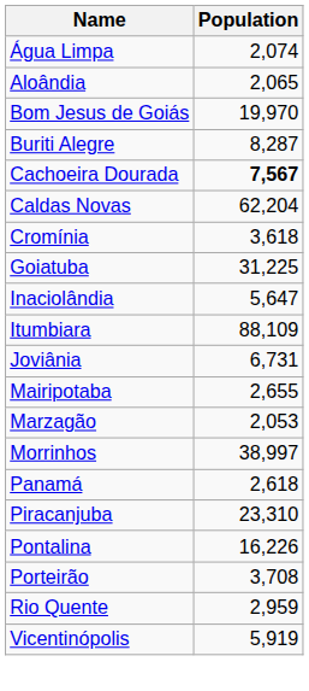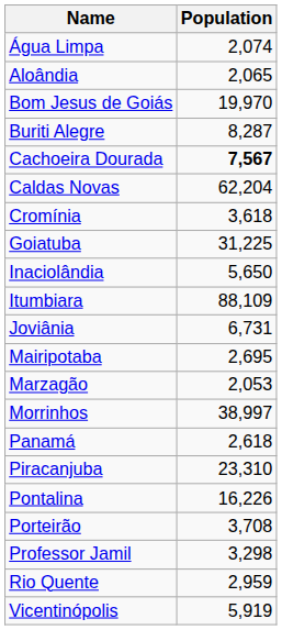Inaciolândia | Population: 5,647 -> 5,650
Mairipotaba | Population: 2,655 -> 2,695
+ row: Professor Jamil | 3,298
